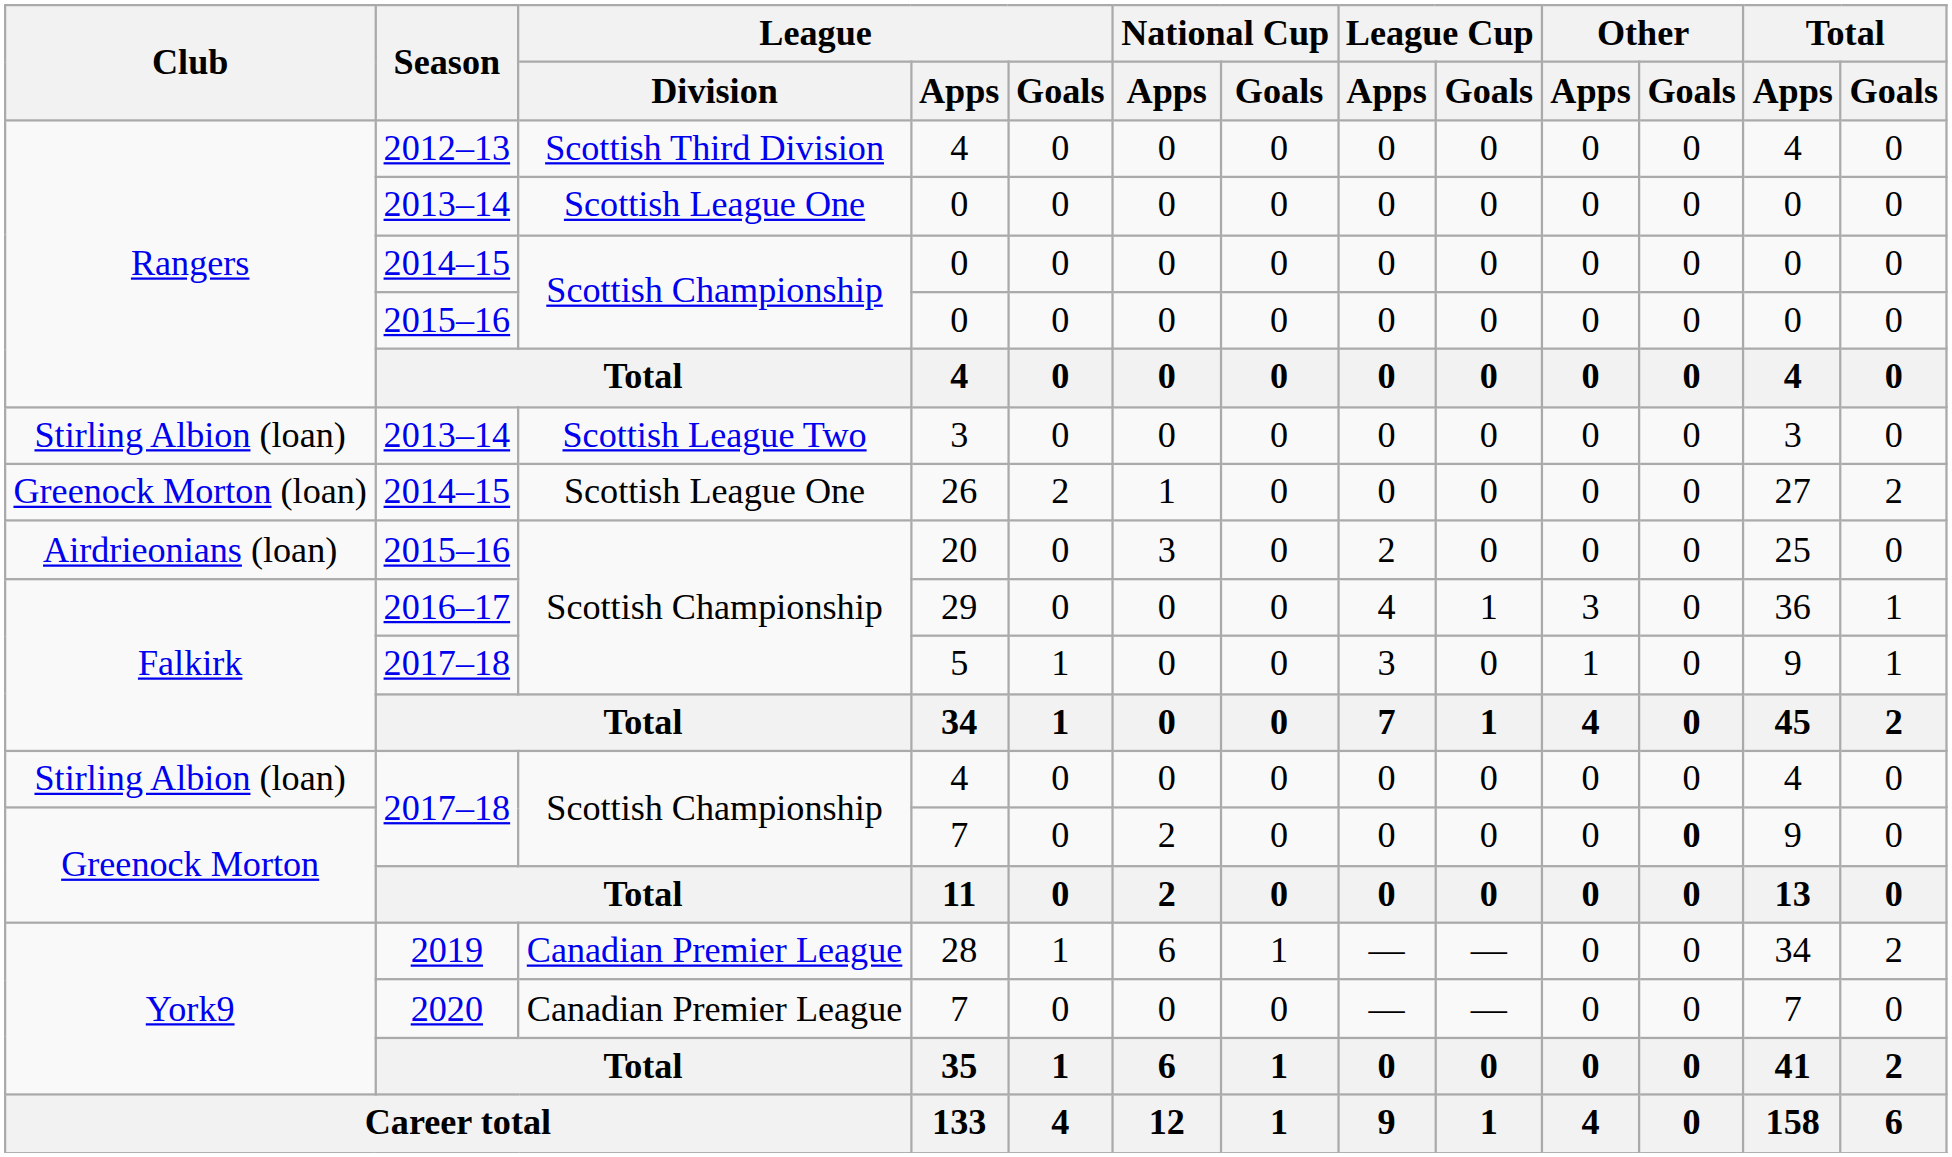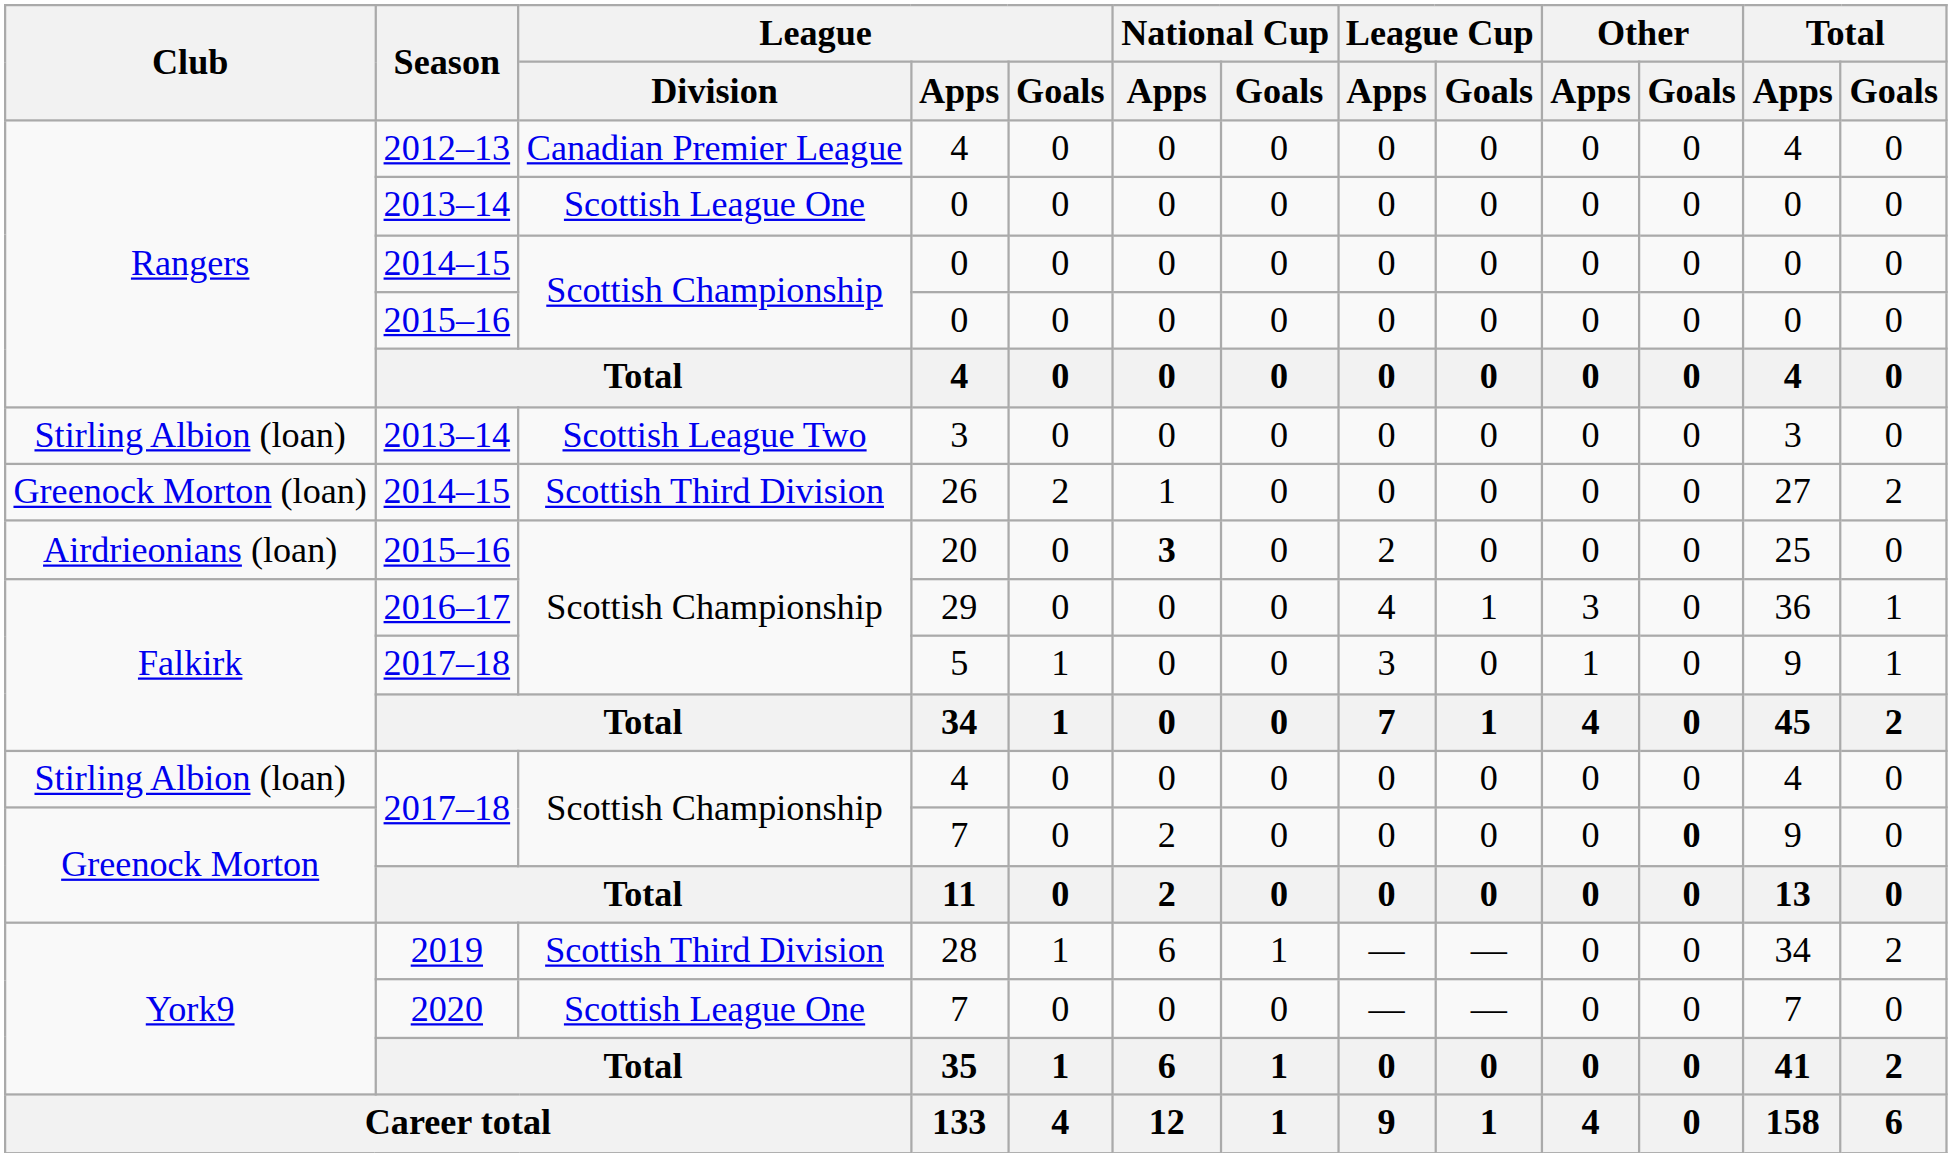2012–13 / 4 | League / Division: Scottish Third Division -> Canadian Premier League
26 | League / Division: Scottish League One -> Scottish Third Division
20 | National Cup / Apps: normal -> bold
28 | League / Division: Canadian Premier League -> Scottish Third Division
2020 / 7 | League / Division: Canadian Premier League -> Scottish League One
